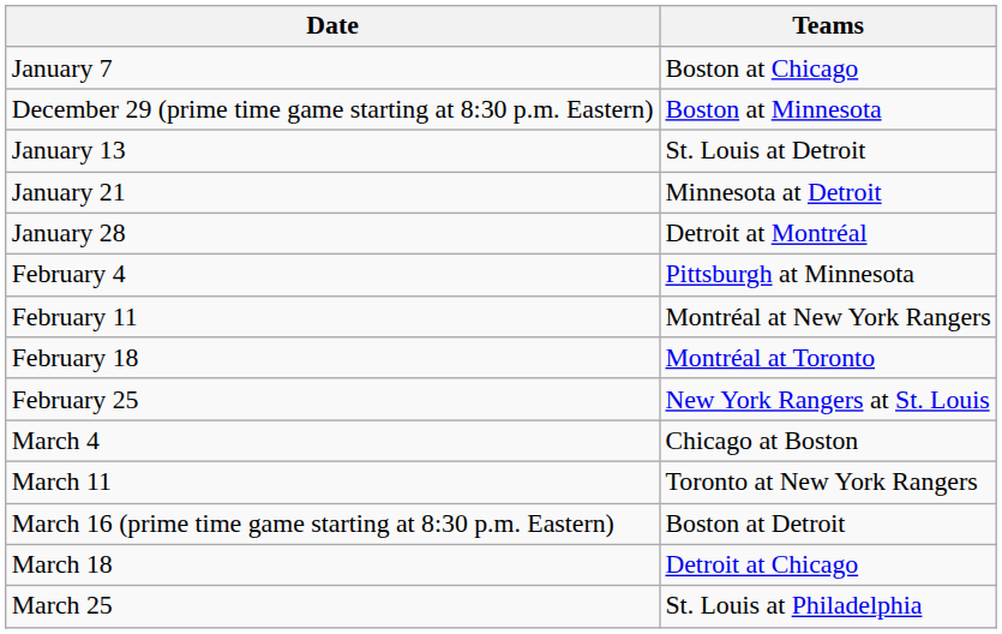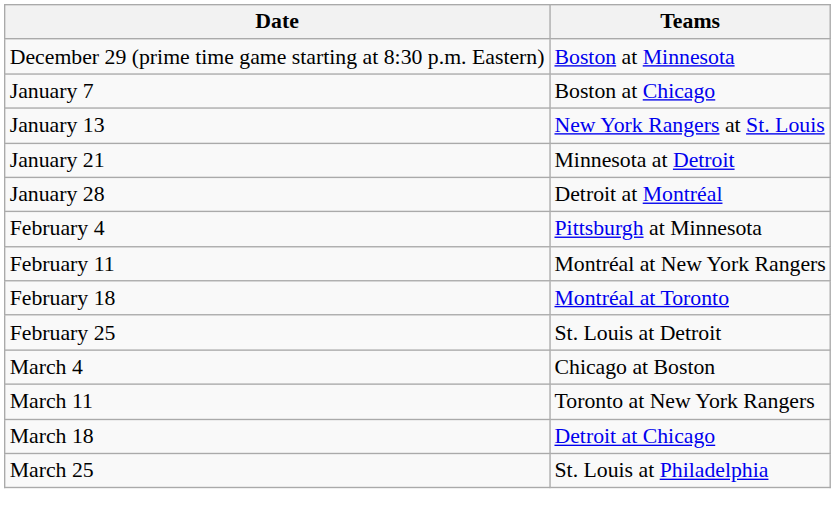rows swapped: December 29 (prime time game starting at 8:30 p.m. Eastern) <-> January 7
January 13 | Teams: St. Louis at Detroit -> New York Rangers at St. Louis
February 25 | Teams: New York Rangers at St. Louis -> St. Louis at Detroit
- row: March 16 (prime time game starting at 8:30 p.m. Eastern) | Boston at Detroit
